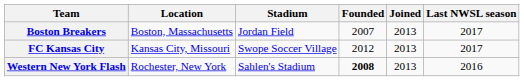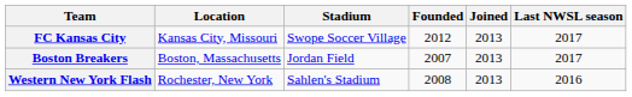rows swapped: Boston Breakers <-> FC Kansas City
Western New York Flash | Founded: bold -> normal
